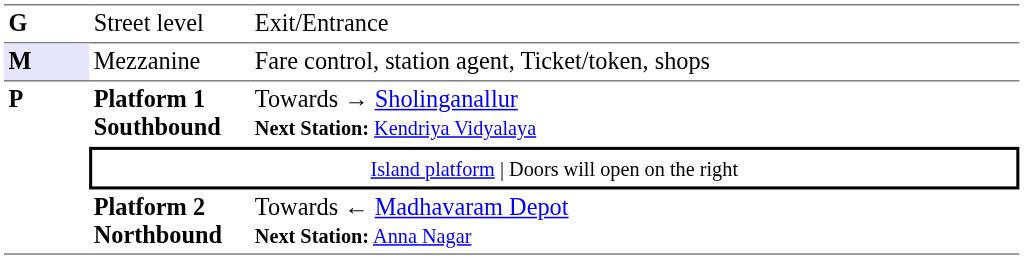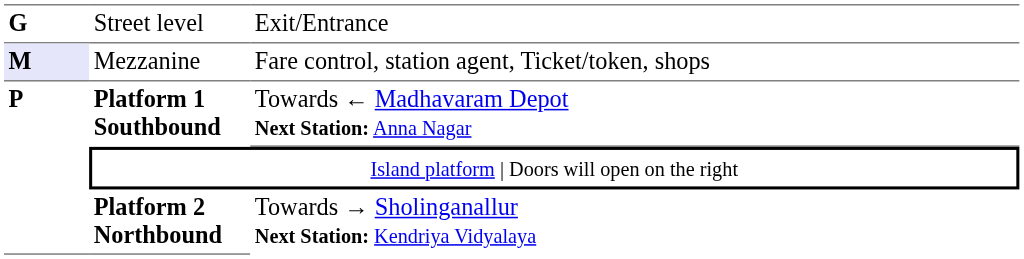Platform 1 Southbound | column 3: Towards → Sholinganallur Next Station: Kendriya Vidyalaya -> Towards ← Madhavaram Depot Next Station: Anna Nagar
Platform 2 Northbound | column 3: Towards ← Madhavaram Depot Next Station: Anna Nagar -> Towards → Sholinganallur Next Station: Kendriya Vidyalaya
